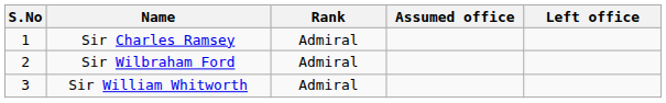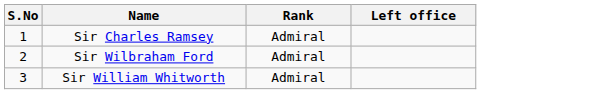- column: Assumed office
